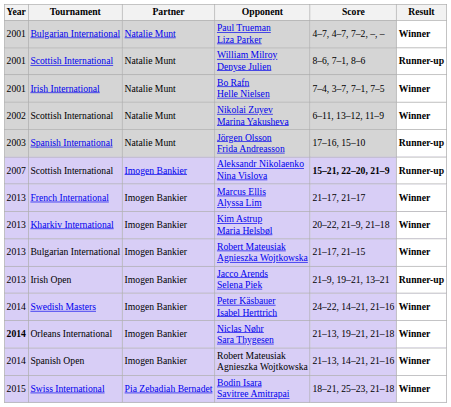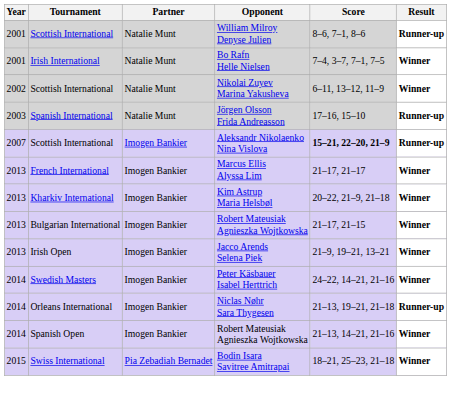- row: 2001 | Bulgarian International | Natalie Munt | Paul Trueman Liza Parker | 4–7, 4–7, 7–2, –, – | Winner
Jacco Arends Selena Piek | Result: Runner-up -> Winner
Niclas Nøhr Sara Thygesen | Year: bold -> normal
Niclas Nøhr Sara Thygesen | Result: Winner -> Runner-up
